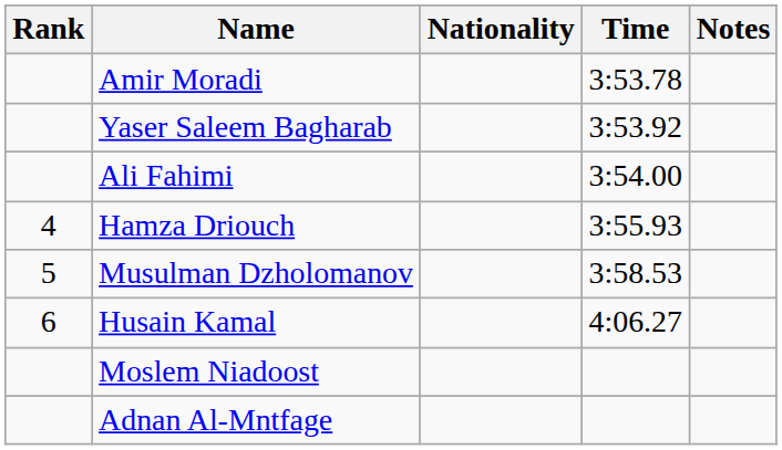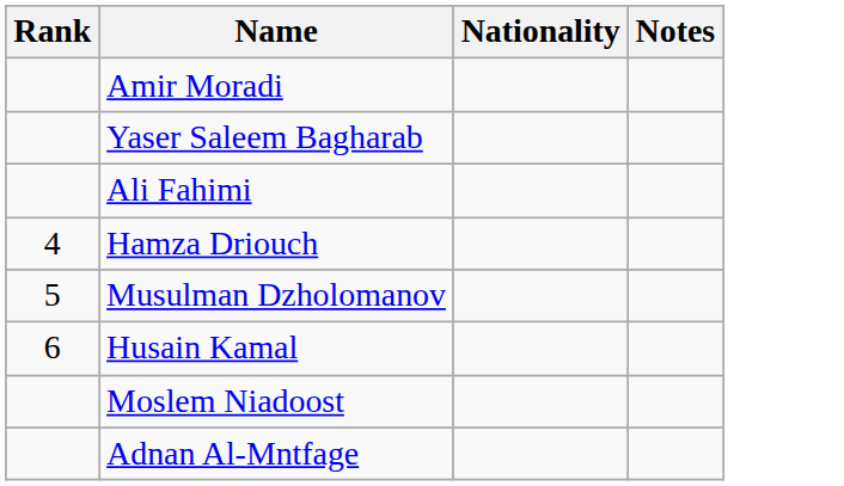- column: Time | 3:53.78 | 3:53.92 | 3:54.00 | 3:55.93 | 3:58.53 | 4:06.27
